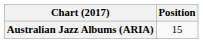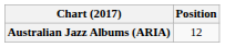Australian Jazz Albums (ARIA) | Position: 15 -> 12
